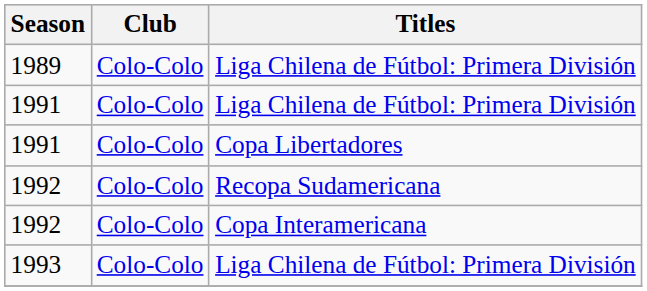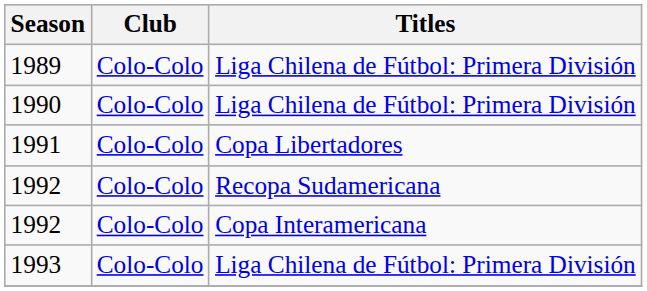+ row: 1990 | Colo-Colo | Liga Chilena de Fútbol: Primera División
- row: 1991 | Colo-Colo | Liga Chilena de Fútbol: Primera División
